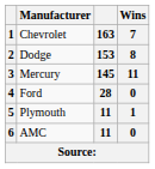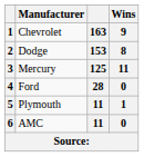Chevrolet | Wins: 7 -> 9
Mercury | column 3: 145 -> 125
